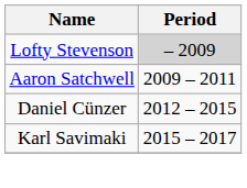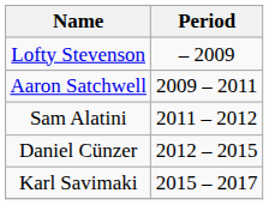Lofty Stevenson | Period: lightgrey background -> no background
+ row: Sam Alatini | 2011 – 2012
